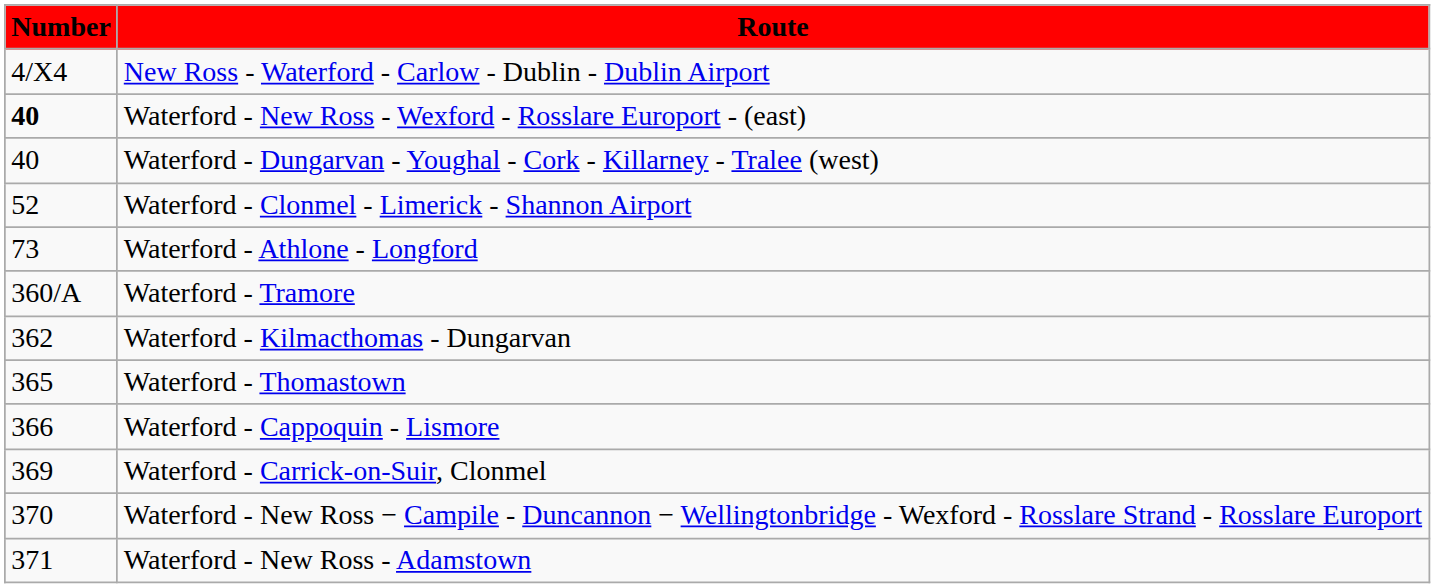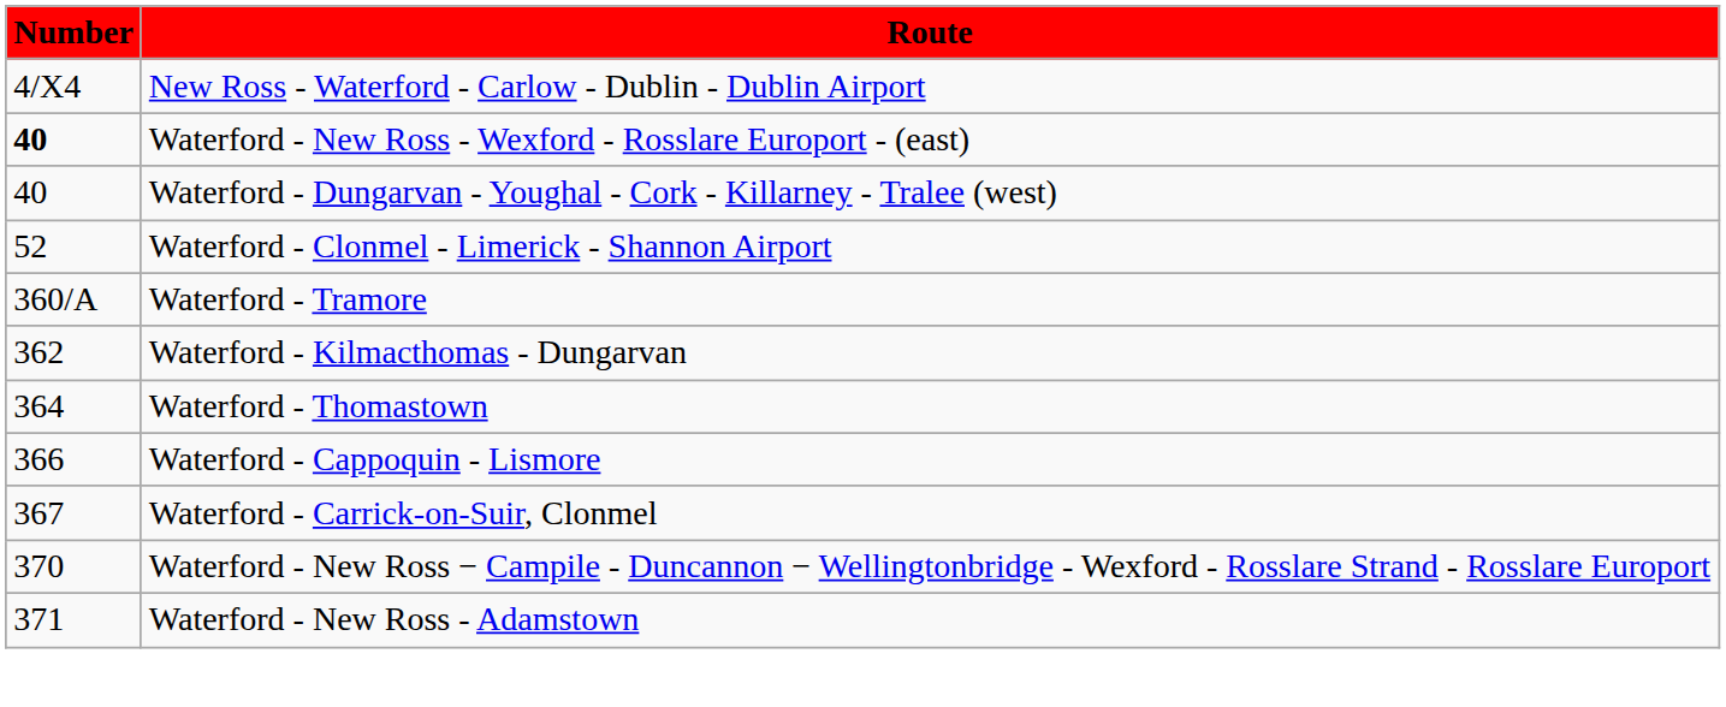- row: 73 | Waterford - Athlone - Longford
Waterford - Thomastown | Number: 365 -> 364
Waterford - Carrick-on-Suir, Clonmel | Number: 369 -> 367
